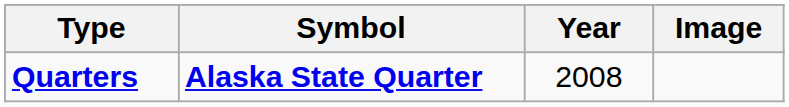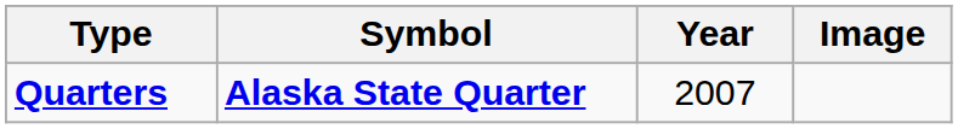Quarters | Year: 2008 -> 2007
